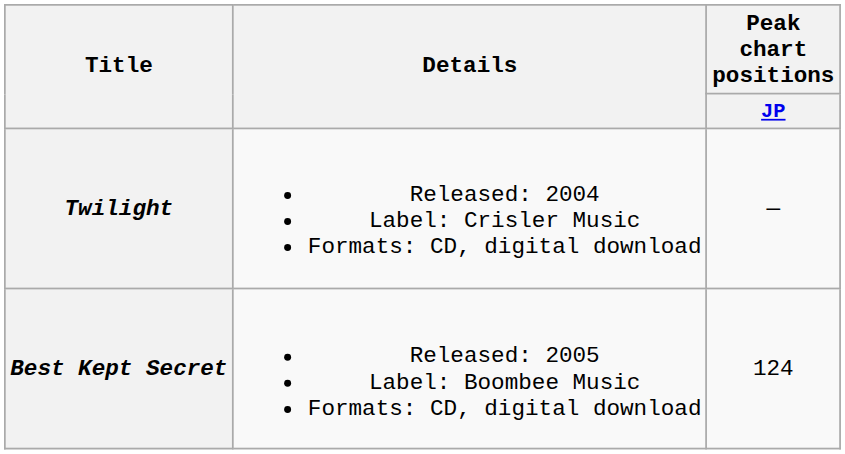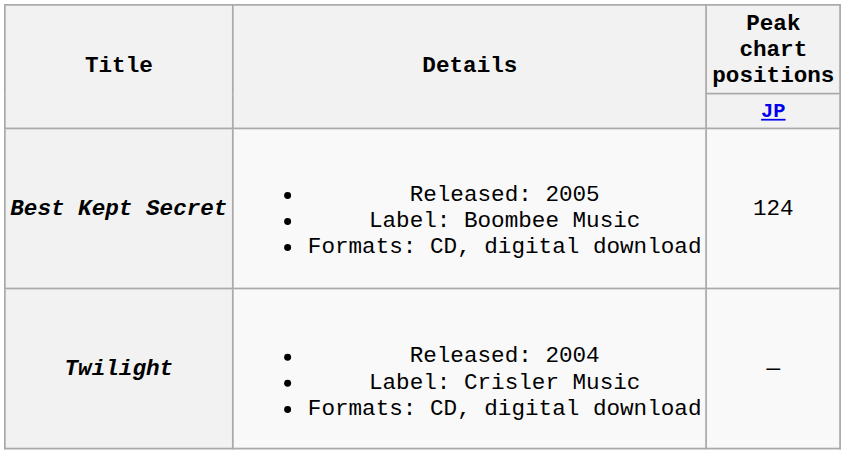rows swapped: Twilight <-> Best Kept Secret
